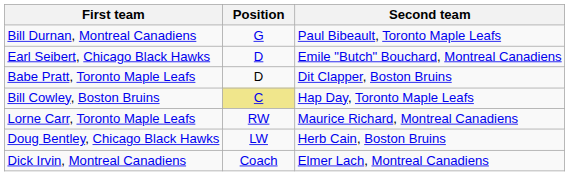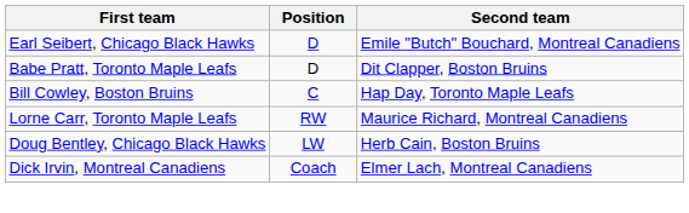- row: Bill Durnan, Montreal Canadiens | G | Paul Bibeault, Toronto Maple Leafs
Bill Cowley, Boston Bruins | Position: khaki background -> no background
